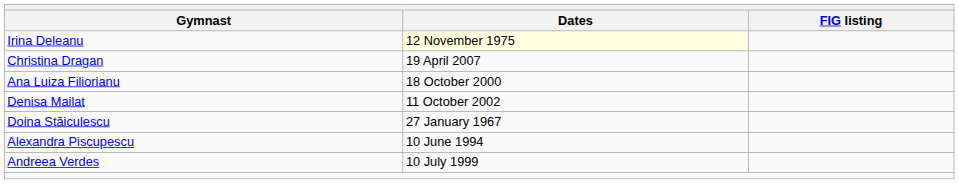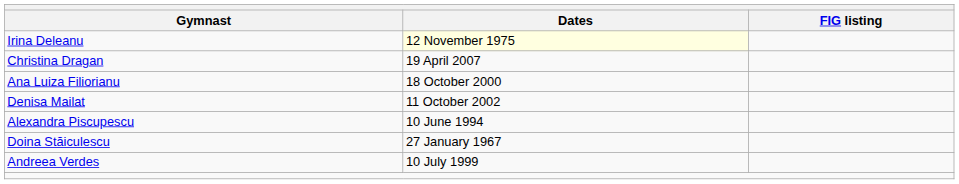rows swapped: Alexandra Piscupescu <-> Doina Stăiculescu
